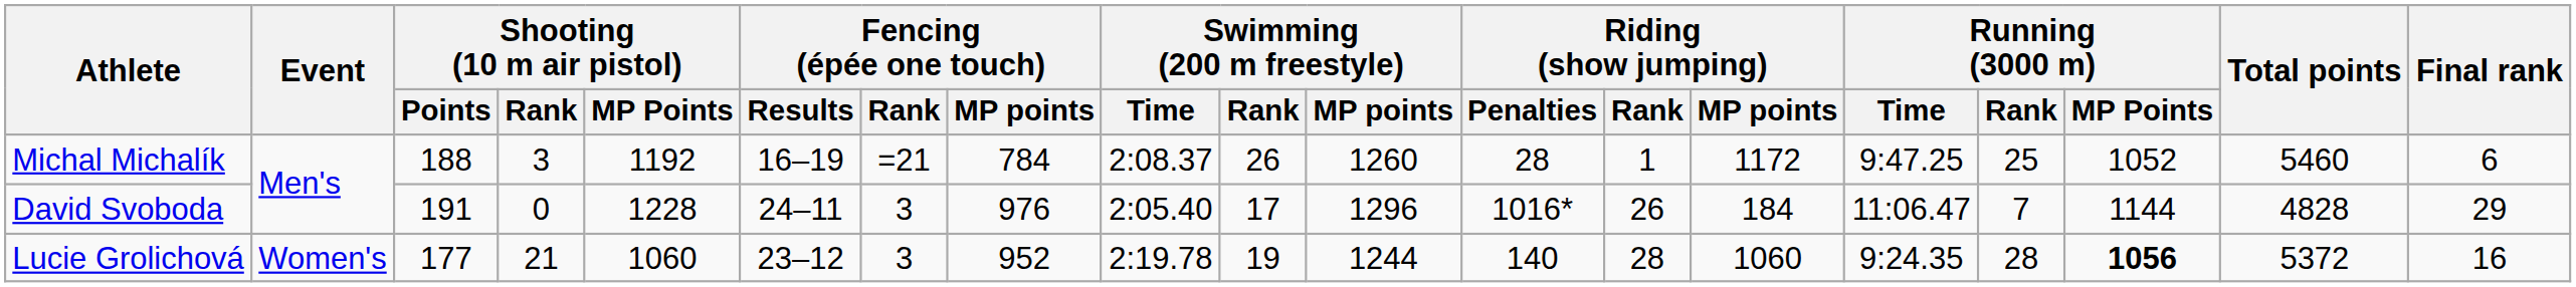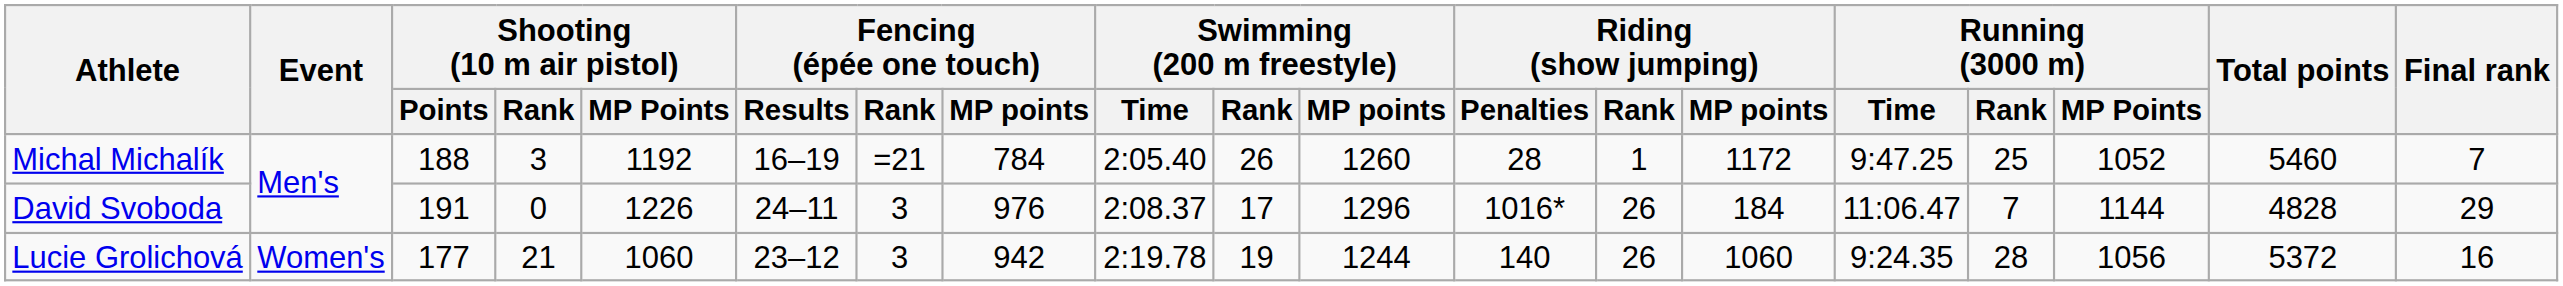Michal Michalík | Swimming (200 m freestyle) / Time: 2:08.37 -> 2:05.40
Michal Michalík | Final rank: 6 -> 7
David Svoboda | Shooting (10 m air pistol) / MP Points: 1228 -> 1226
David Svoboda | Swimming (200 m freestyle) / Time: 2:05.40 -> 2:08.37
Lucie Grolichová | Fencing (épée one touch) / MP points: 952 -> 942
Lucie Grolichová | Riding (show jumping) / Rank: 28 -> 26
Lucie Grolichová | Running (3000 m) / MP Points: bold -> normal
